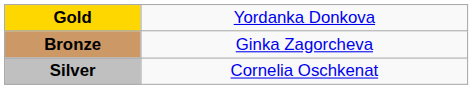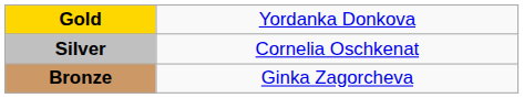rows swapped: Silver <-> Bronze
